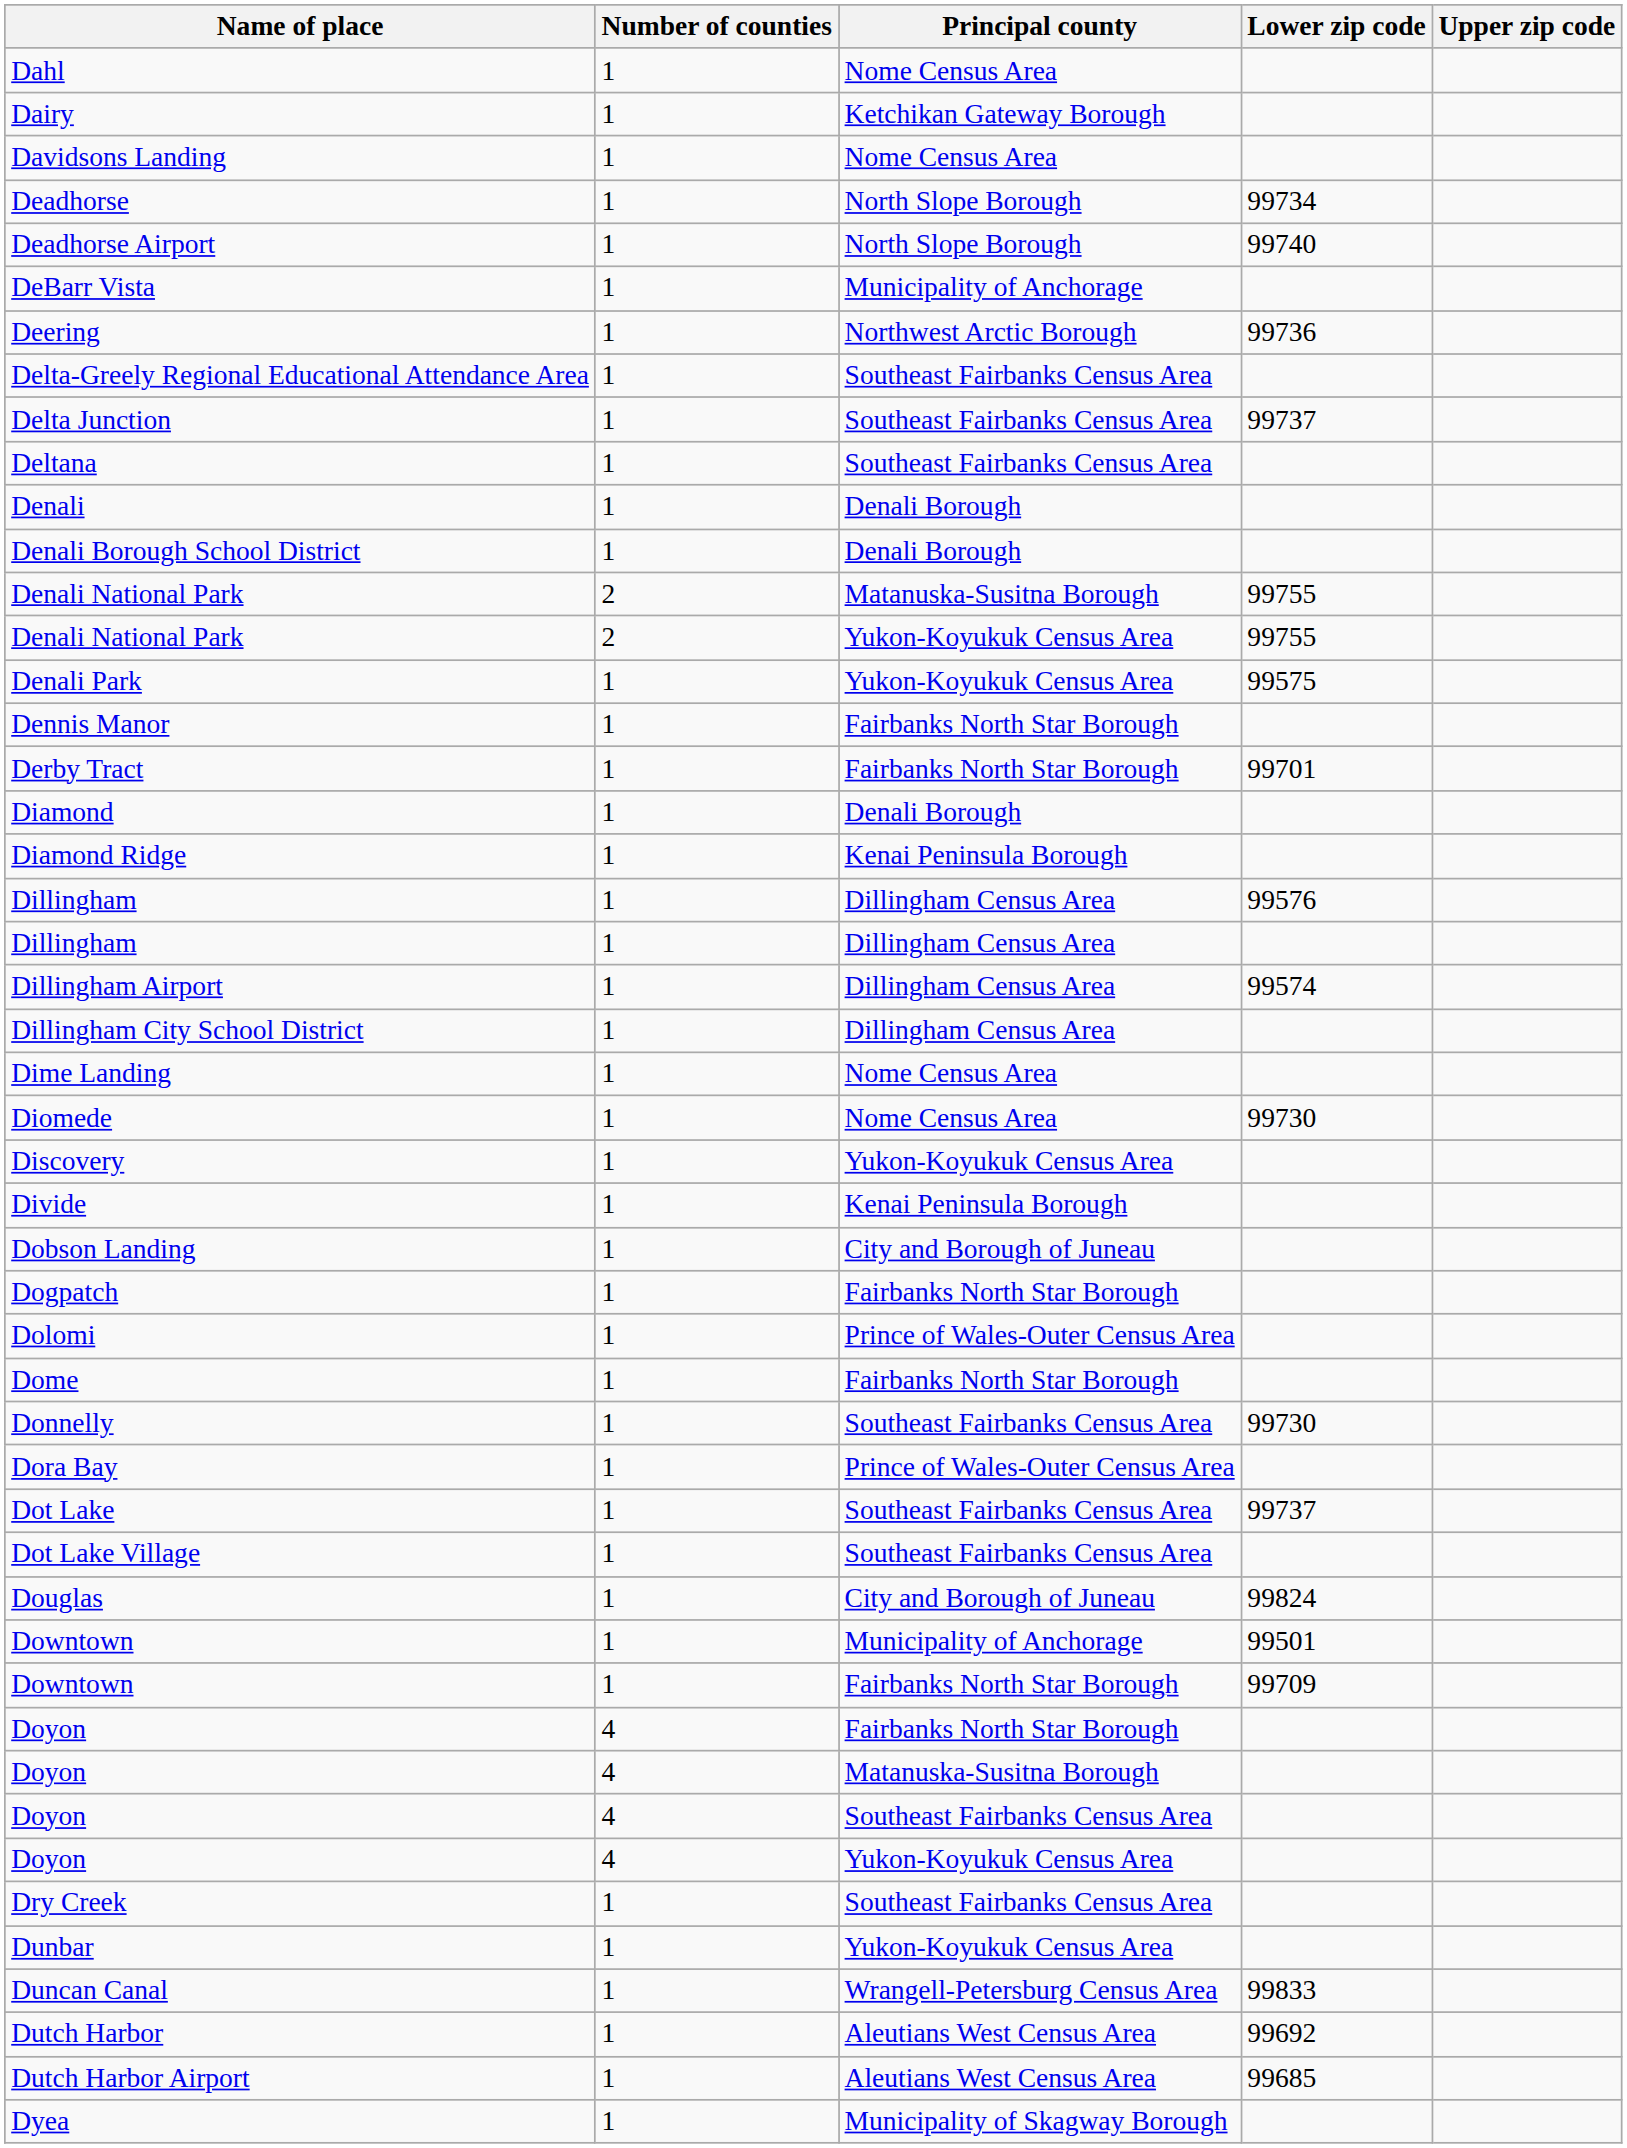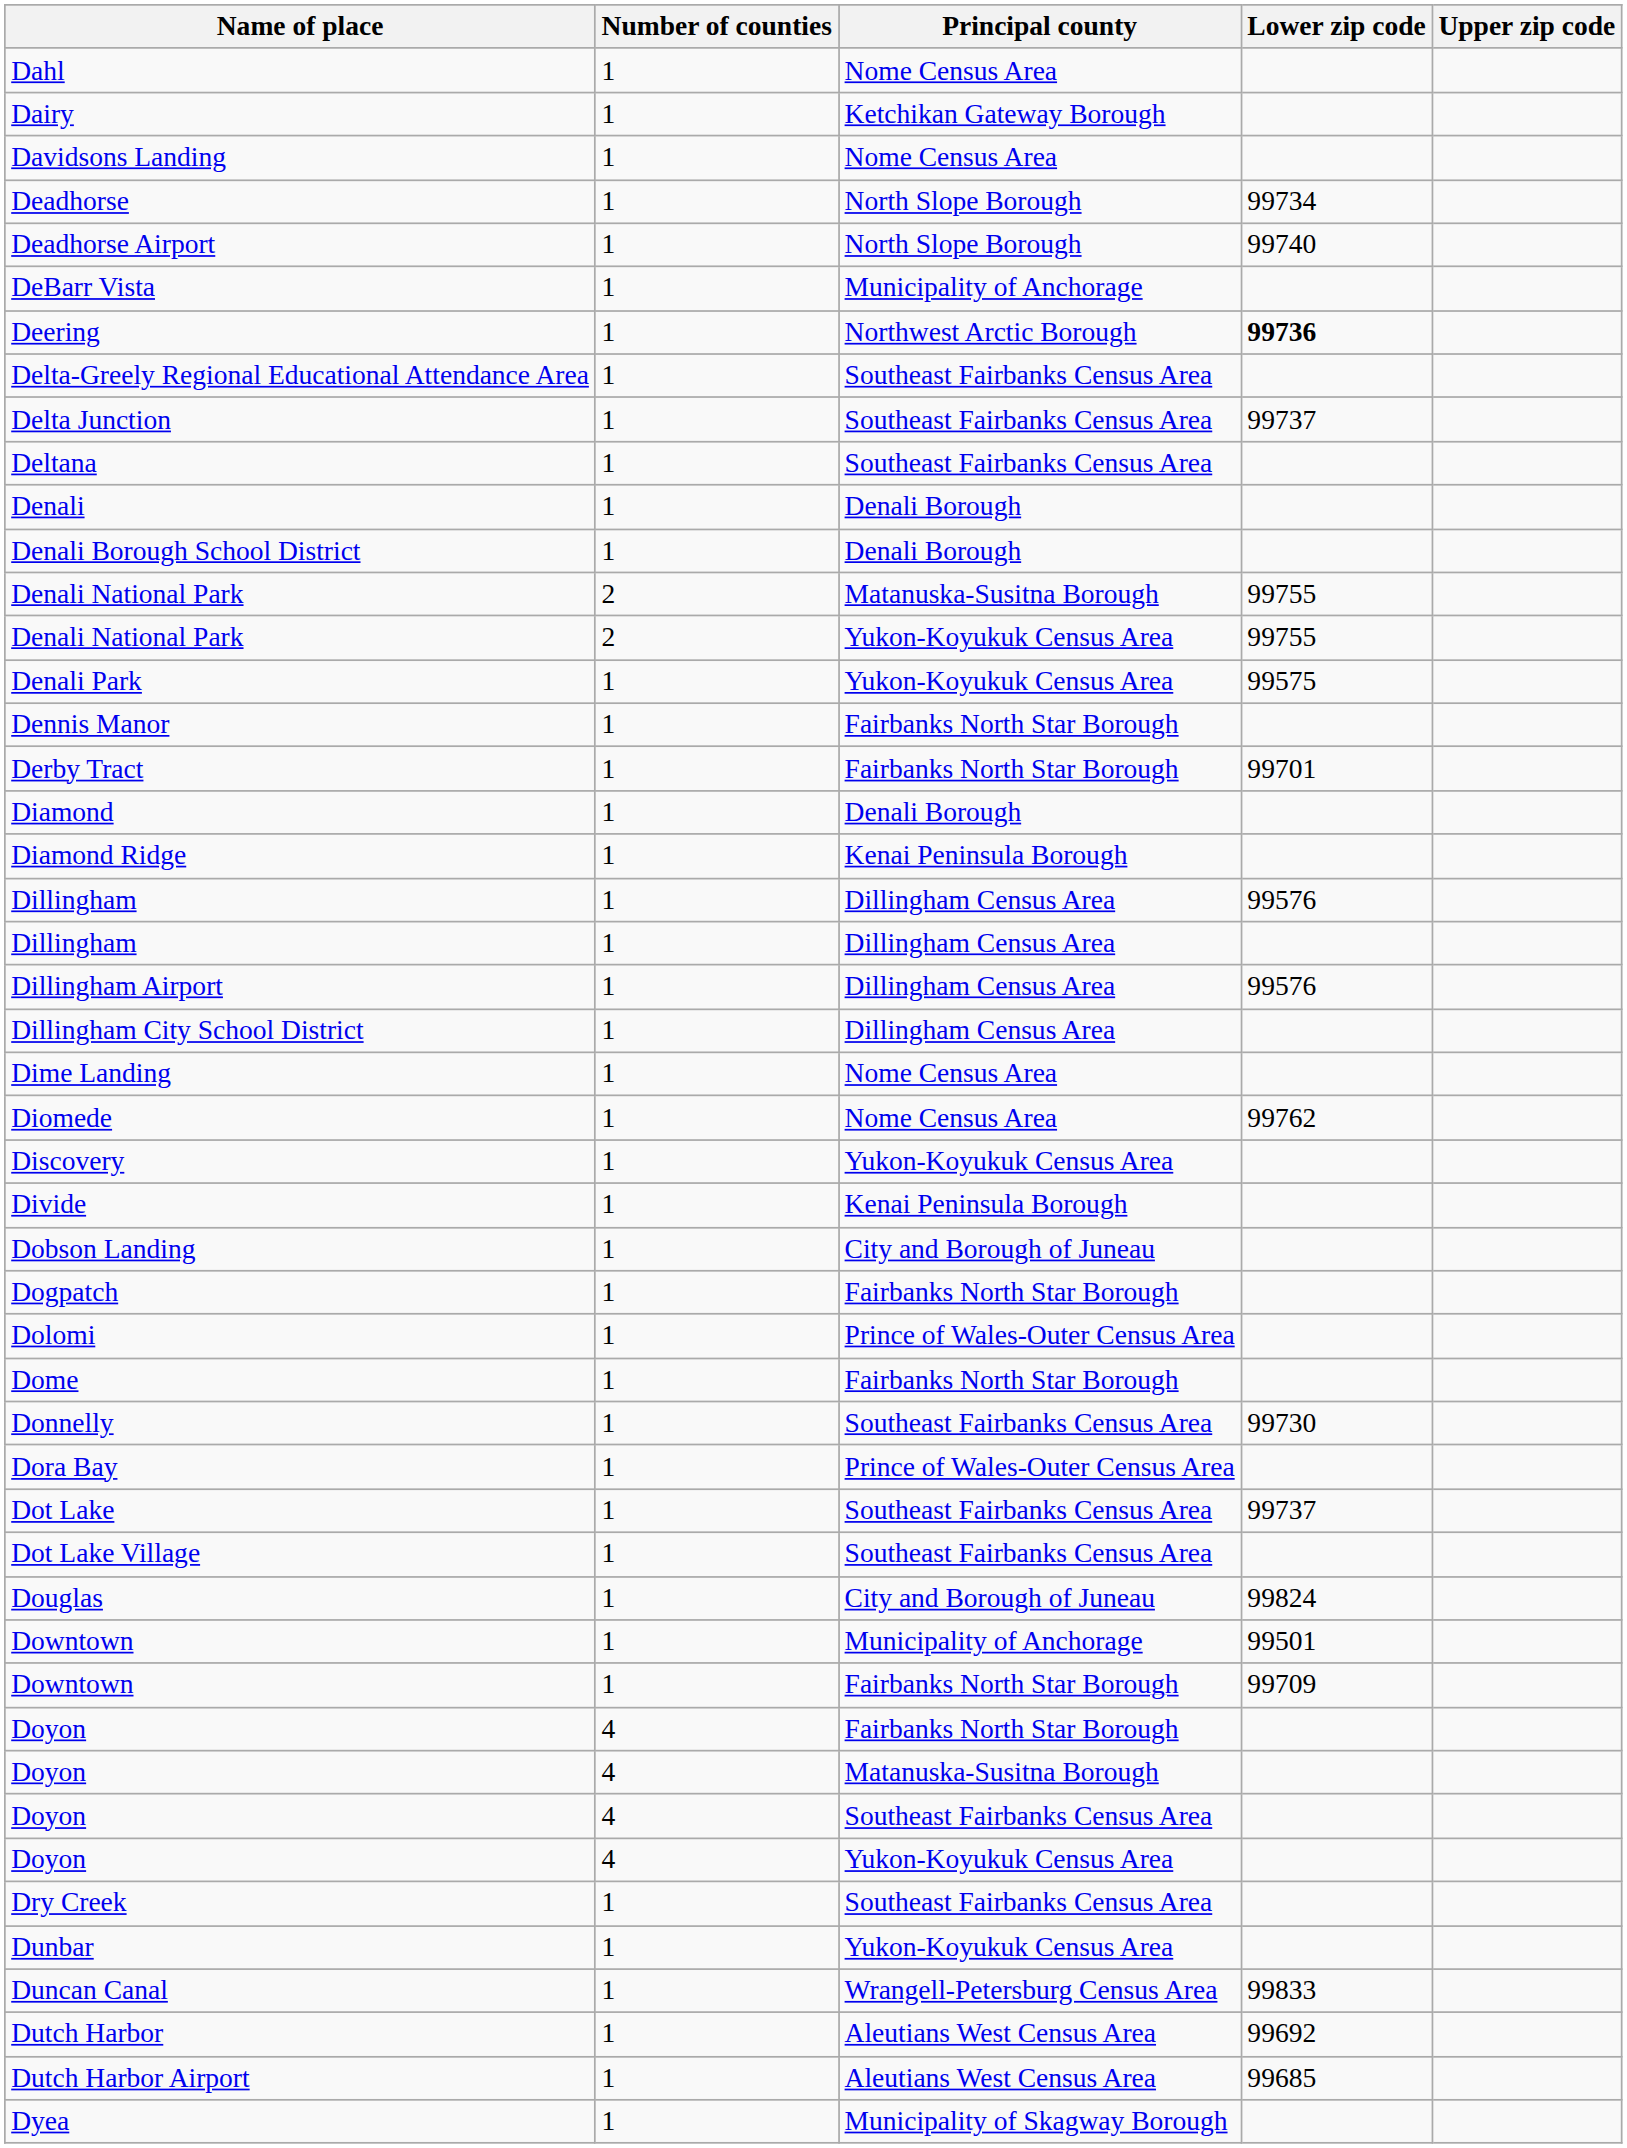Deering | Lower zip code: normal -> bold
Dillingham Airport | Lower zip code: 99574 -> 99576
Diomede | Lower zip code: 99730 -> 99762
